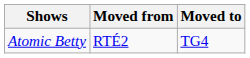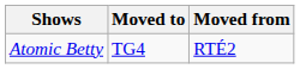columns swapped: Moved from <-> Moved to
